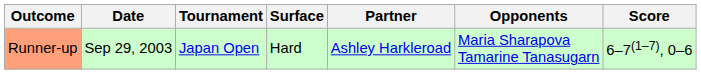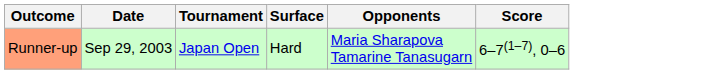- column: Partner | Ashley Harkleroad
